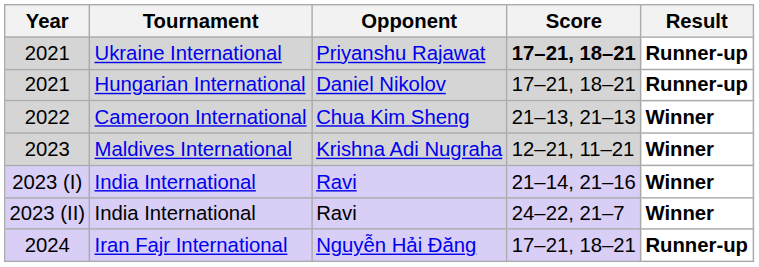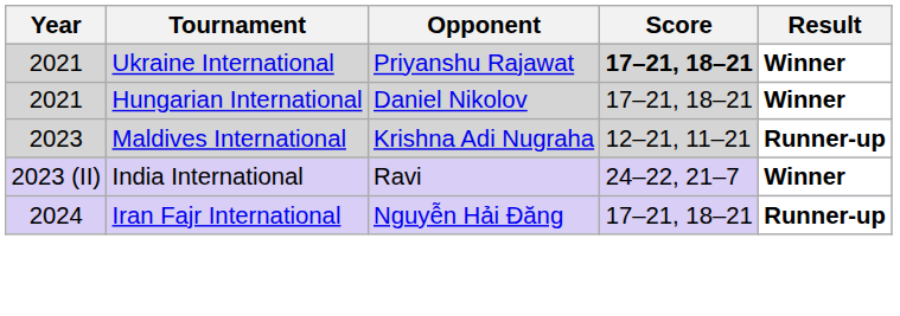2021 / Ukraine International | Result: Runner-up -> Winner
2021 / Hungarian International | Result: Runner-up -> Winner
- row: 2022 | Cameroon International | Chua Kim Sheng | 21–13, 21–13 | Winner
2023 | Result: Winner -> Runner-up
- row: 2023 (I) | India International | Ravi | 21–14, 21–16 | Winner
